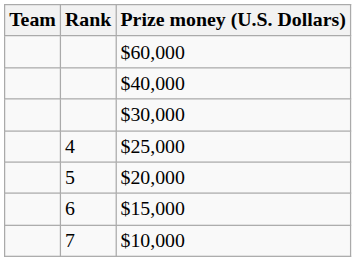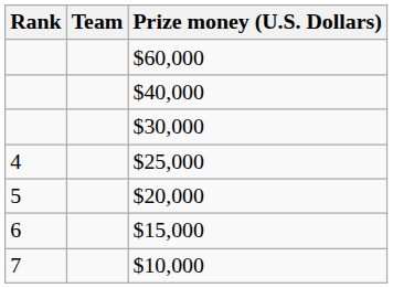columns swapped: Rank <-> Team
